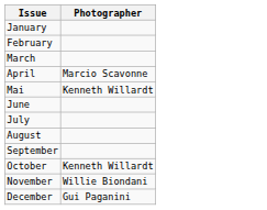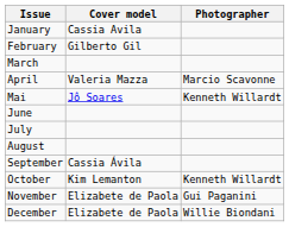+ column: Cover model | Cassia Avila | Gilberto Gil | Valeria Mazza | Jô Soares | Cassia Ávila | Kim Lemanton | Elizabete de Paola | Elizabete de Paola
November | Photographer: Willie Biondani -> Gui Paganini
December | Photographer: Gui Paganini -> Willie Biondani
